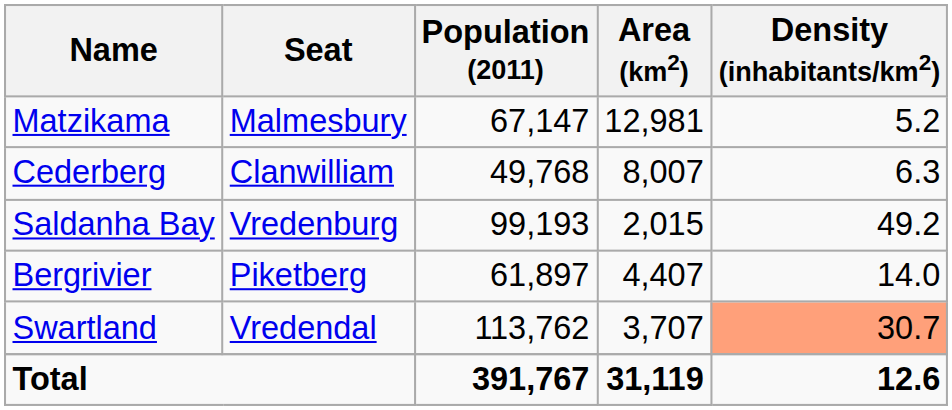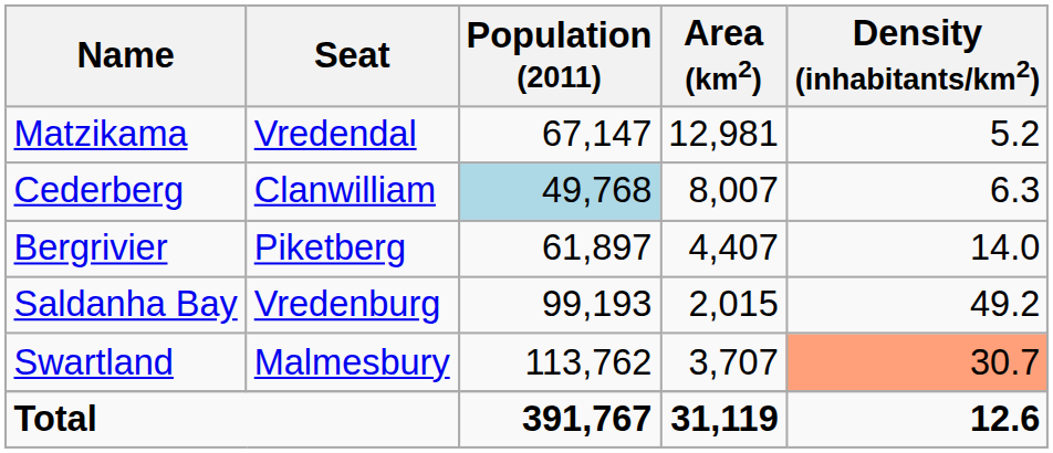Matzikama | Seat: Malmesbury -> Vredendal
Cederberg | Population (2011): no background -> lightblue background
rows swapped: Bergrivier <-> Saldanha Bay
Swartland | Seat: Vredendal -> Malmesbury
